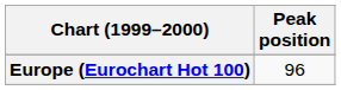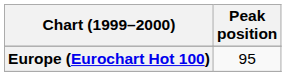Europe (Eurochart Hot 100) | Peak position: 96 -> 95
